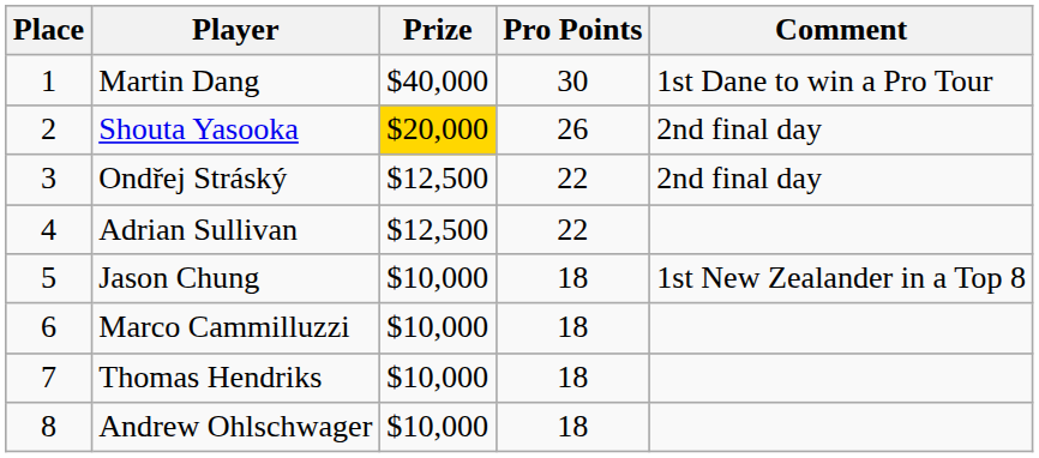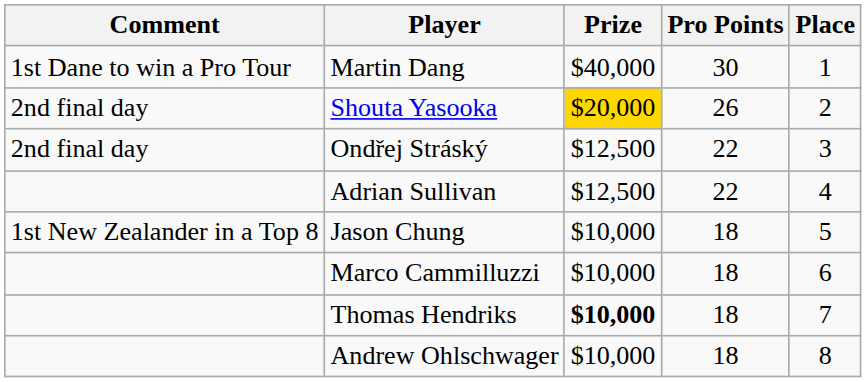columns swapped: Place <-> Comment
Thomas Hendriks | Prize: normal -> bold
